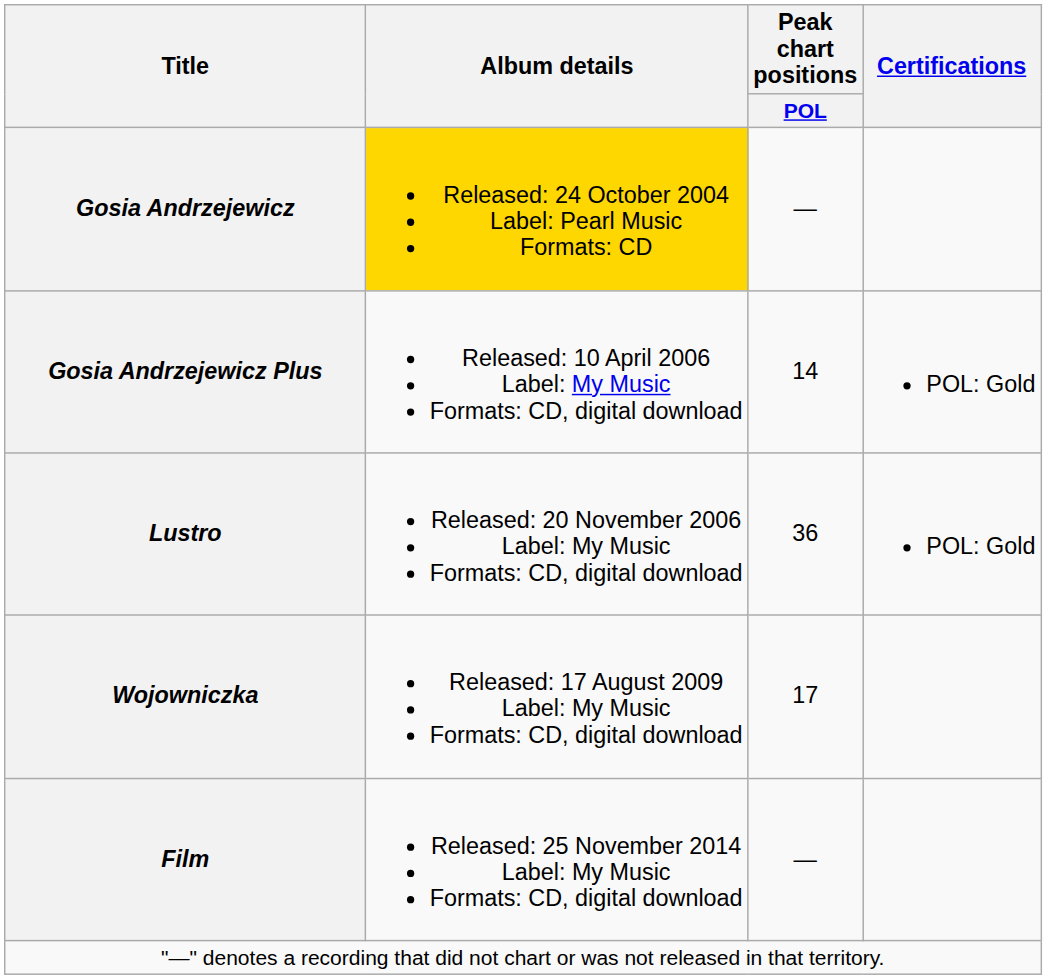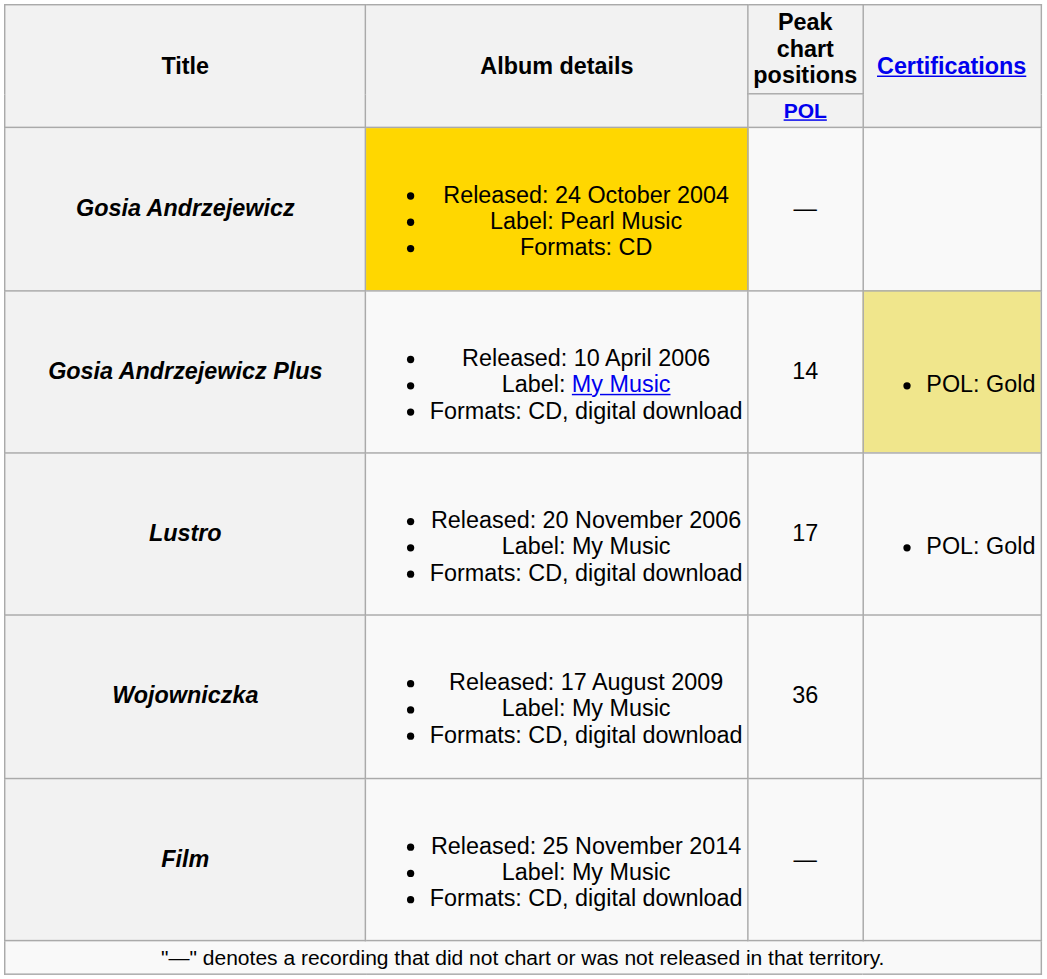Gosia Andrzejewicz Plus | Certifications: no background -> khaki background
Lustro | Peak chart positions / POL: 36 -> 17
Wojowniczka | Peak chart positions / POL: 17 -> 36
